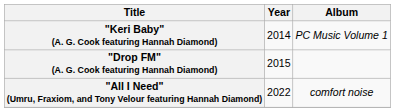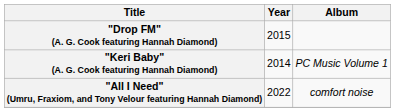rows swapped: "Keri Baby" (A. G. Cook featuring Hannah Diamond) <-> "Drop FM" (A. G. Cook featuring Hannah Diamond)
